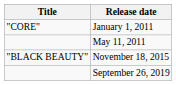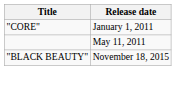- row: September 26, 2019
